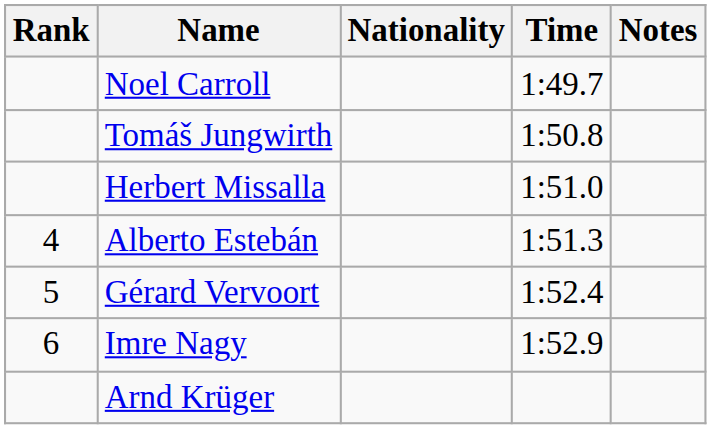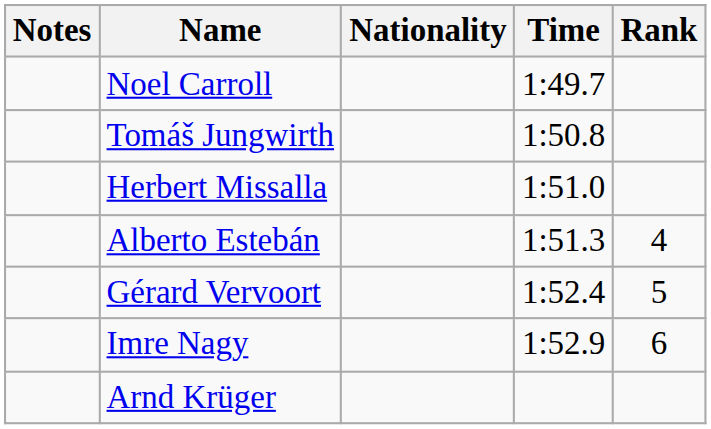columns swapped: Rank <-> Notes
